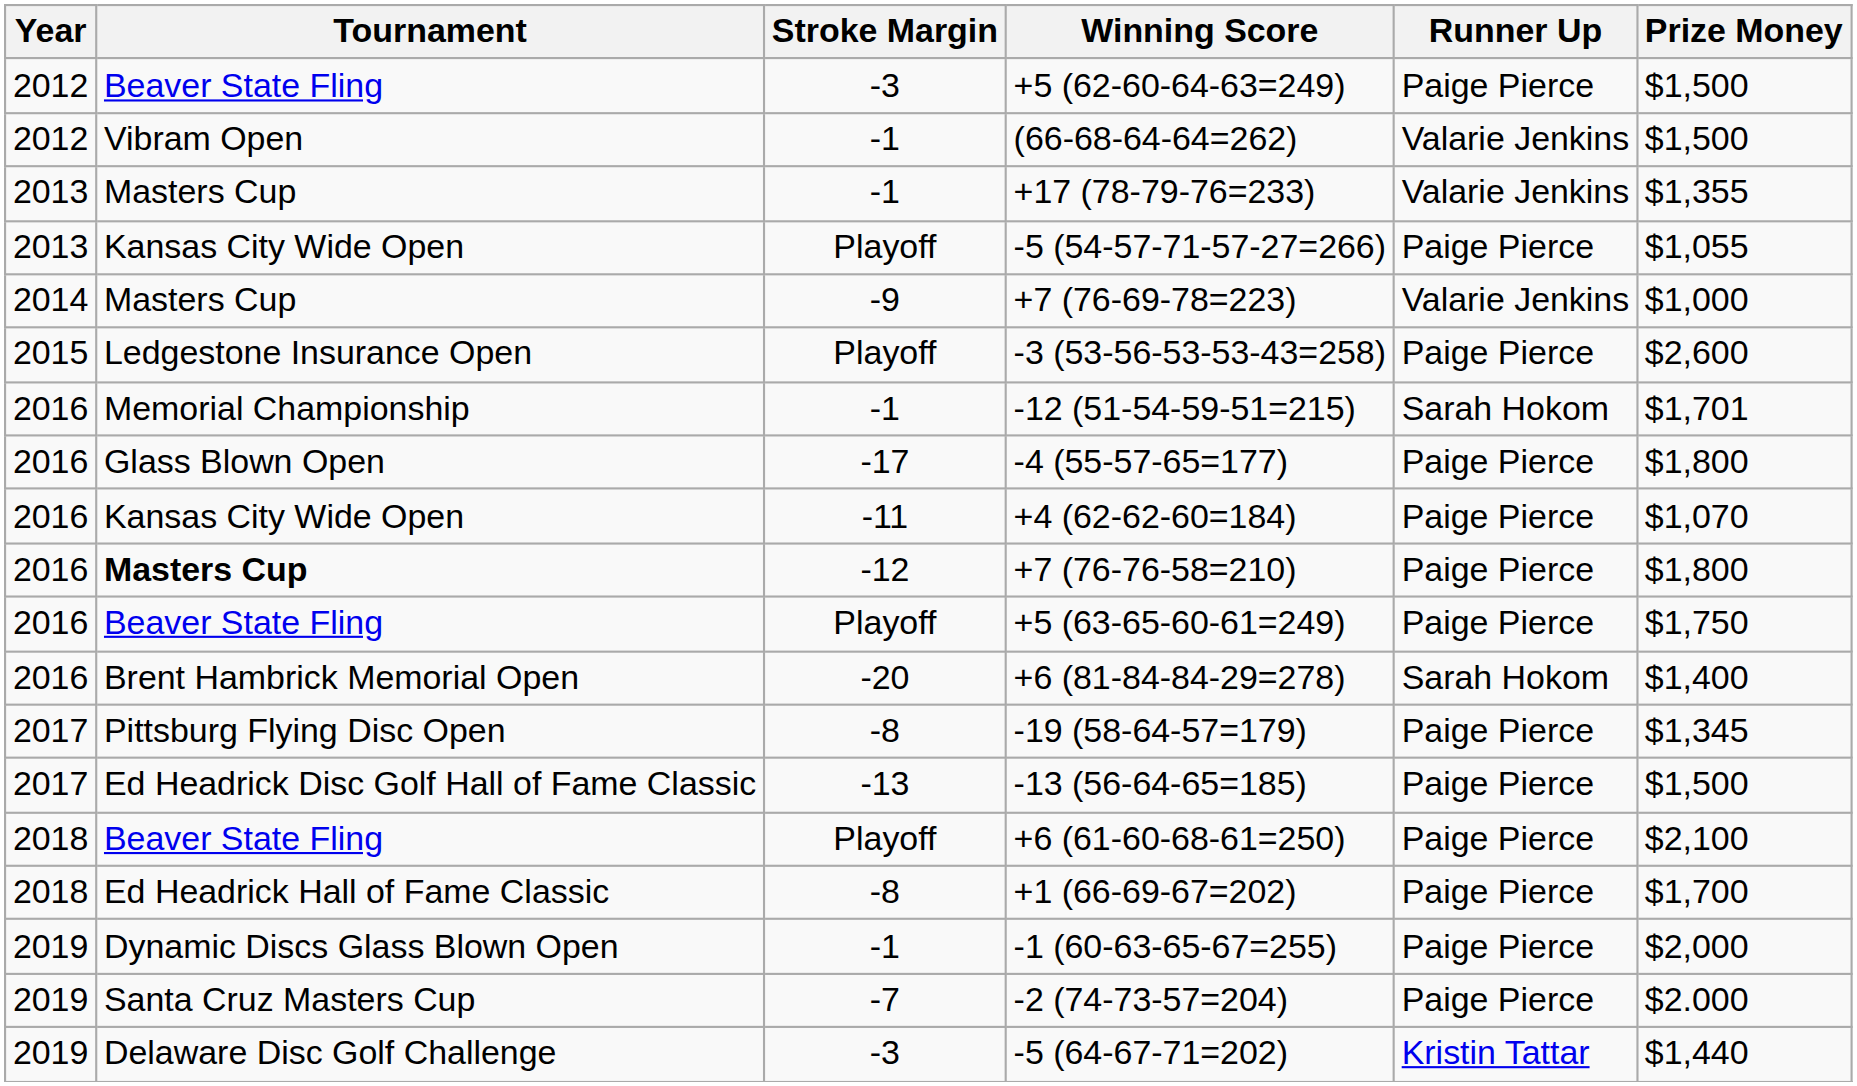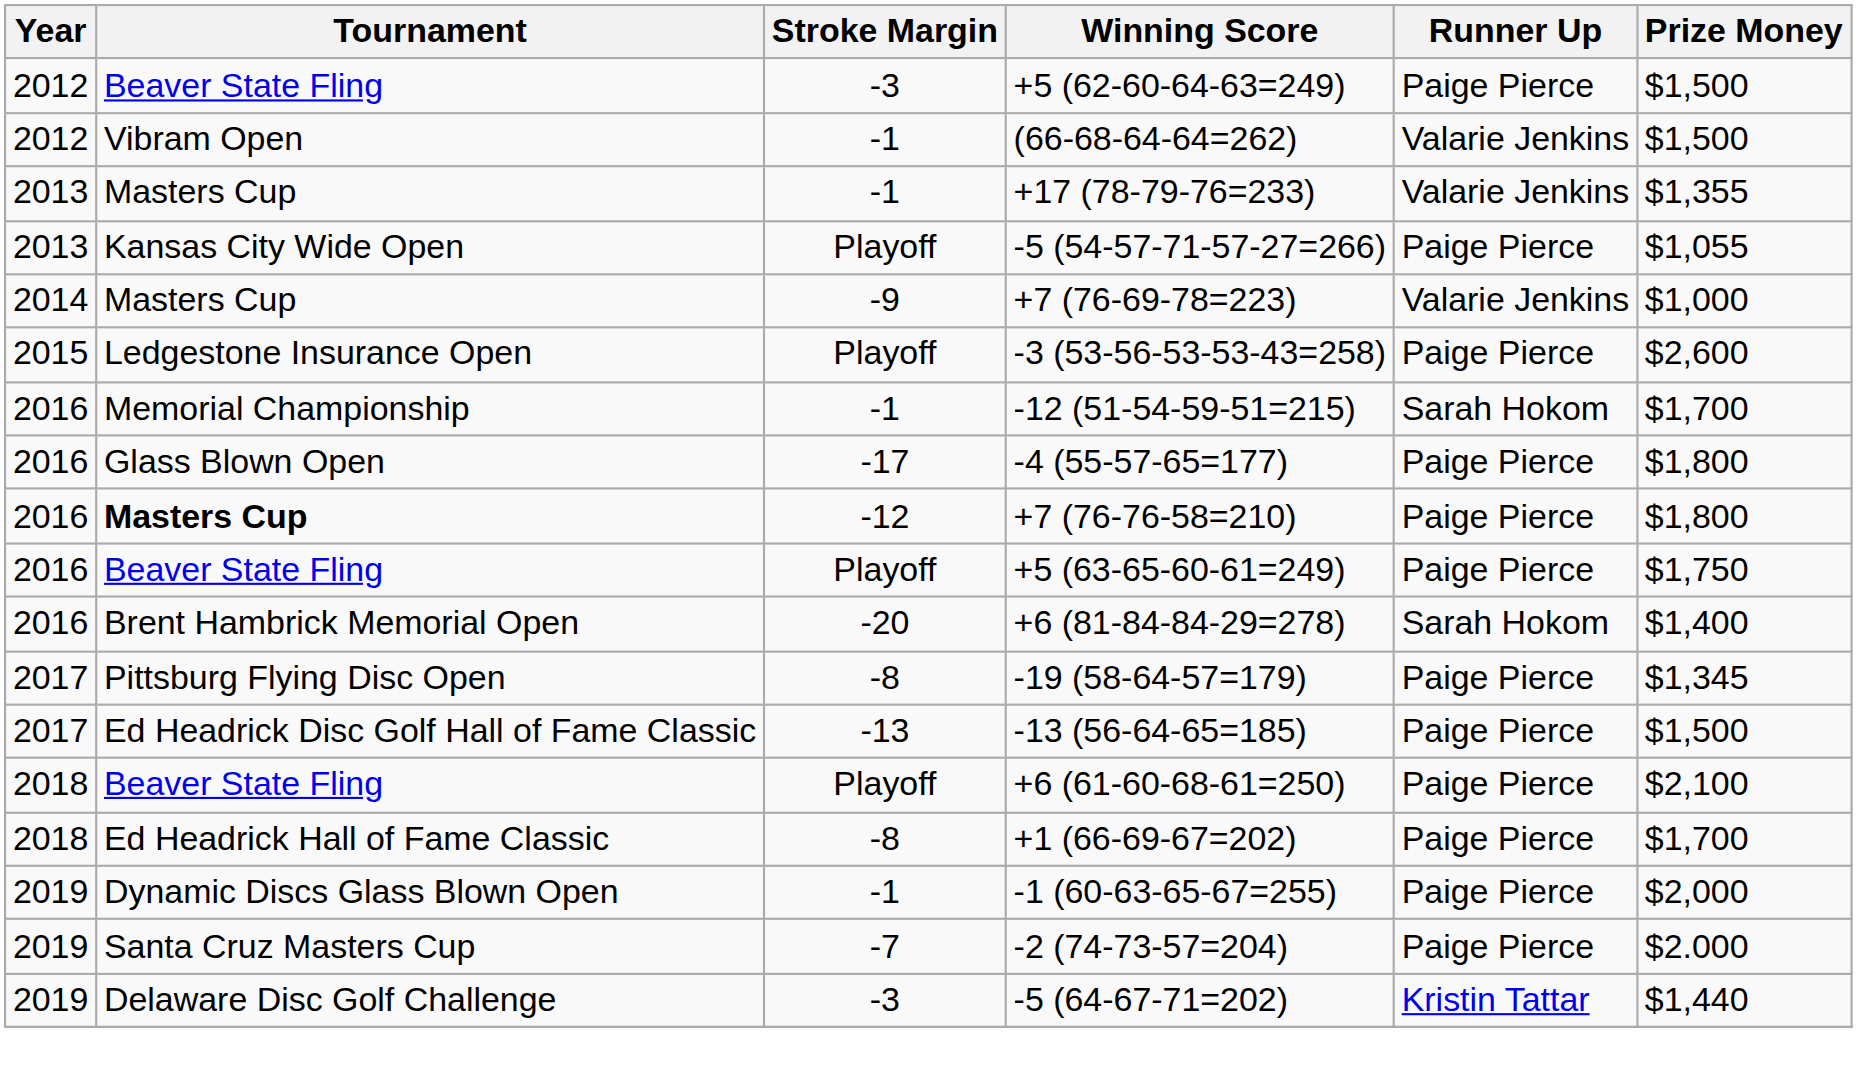-12 (51-54-59-51=215) | Prize Money: $1,701 -> $1,700
- row: 2016 | Kansas City Wide Open | -11 | +4 (62-62-60=184) | Paige Pierce | $1,070
